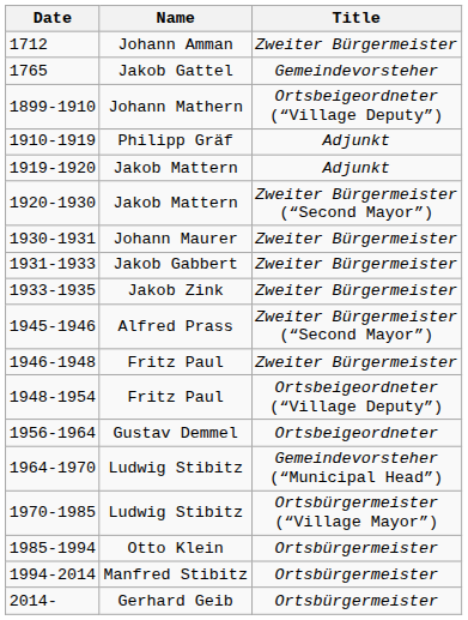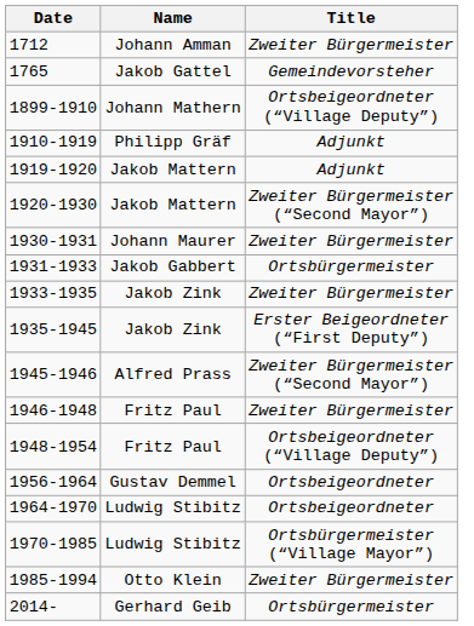1931-1933 | Title: Zweiter Bürgermeister -> Ortsbürgermeister
+ row: 1935-1945 | Jakob Zink | Erster Beigeordneter (“First Deputy”)
1964-1970 | Title: Gemeindevorsteher (“Municipal Head”) -> Ortsbeigeordneter
1985-1994 | Title: Ortsbürgermeister -> Zweiter Bürgermeister
- row: 1994-2014 | Manfred Stibitz | Ortsbürgermeister
